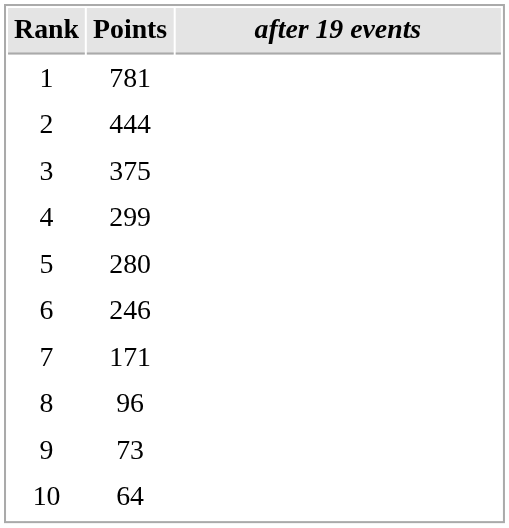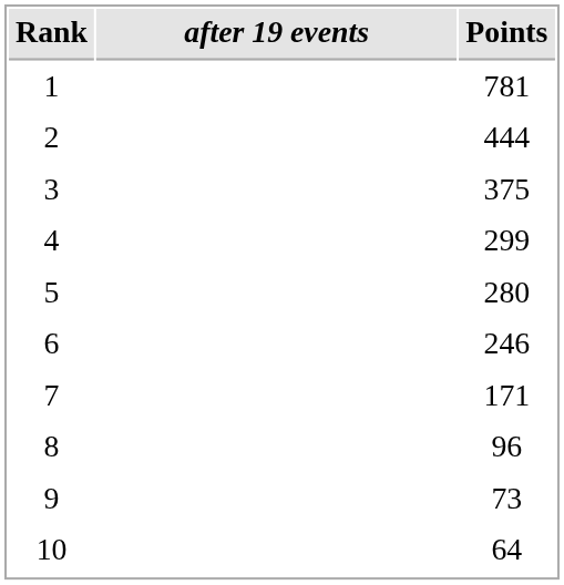columns swapped: after 19 events <-> Points
